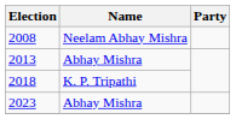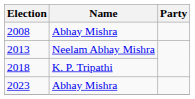2008 | Name: Neelam Abhay Mishra -> Abhay Mishra
2013 | Name: Abhay Mishra -> Neelam Abhay Mishra
